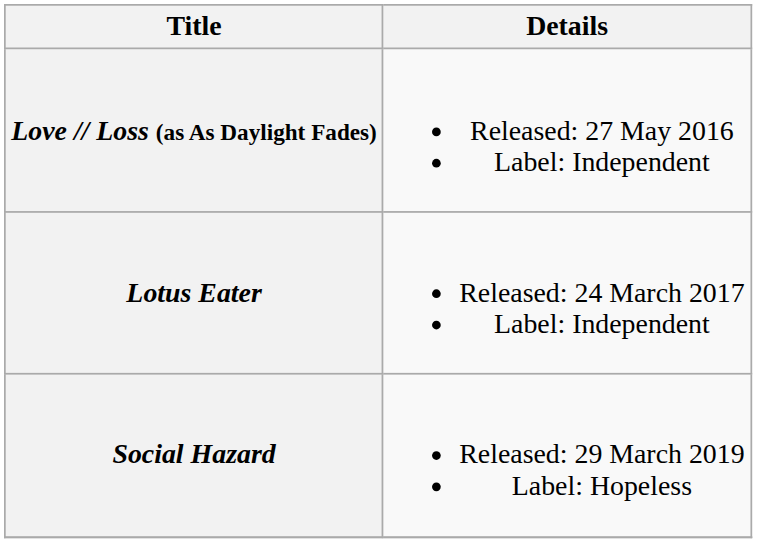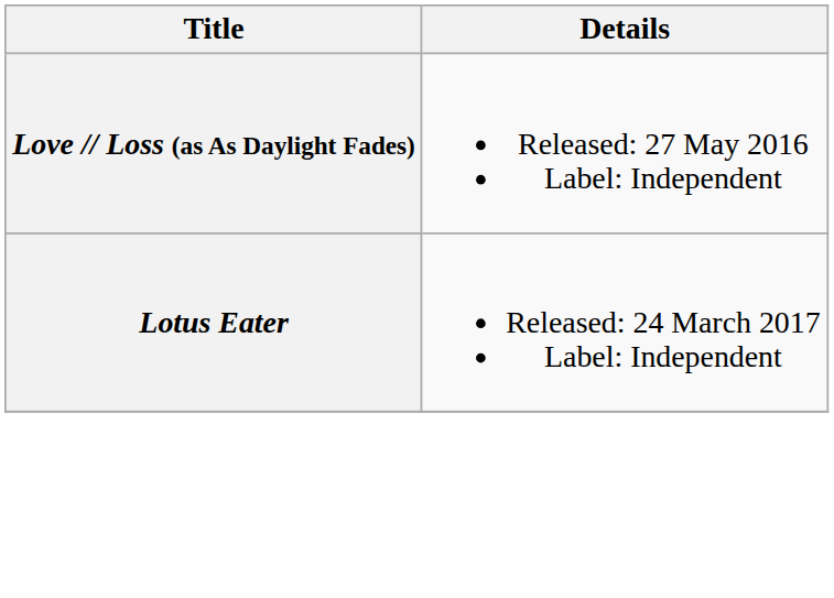- row: Social Hazard | Released: 29 March 2019 Label: Hopeless
